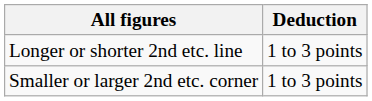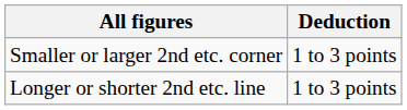rows swapped: Smaller or larger 2nd etc. corner <-> Longer or shorter 2nd etc. line
